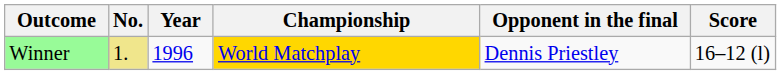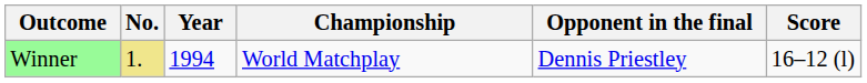Winner | Year: 1996 -> 1994
Winner | Championship: gold background -> no background
